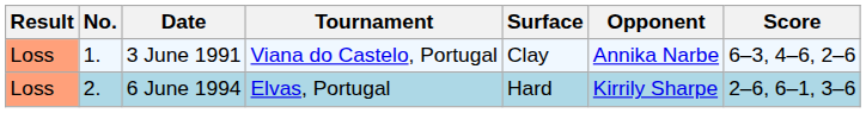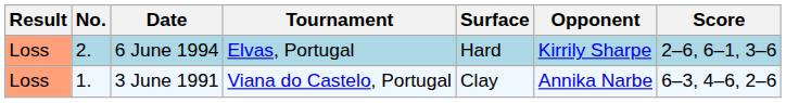rows swapped: 3 June 1991 <-> 6 June 1994
